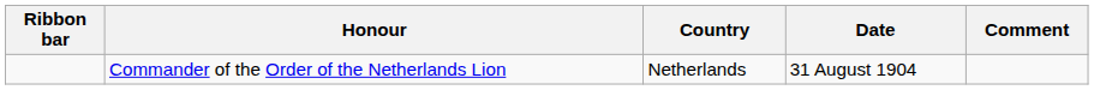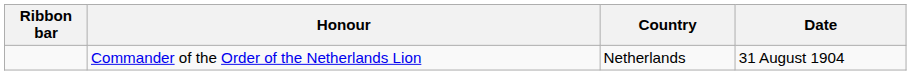- column: Comment
